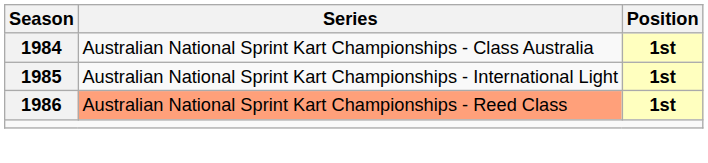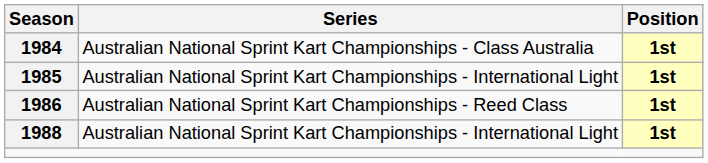1986 | Series: lightsalmon background -> no background
+ row: 1988 | Australian National Sprint Kart Championships - International Light | 1st
